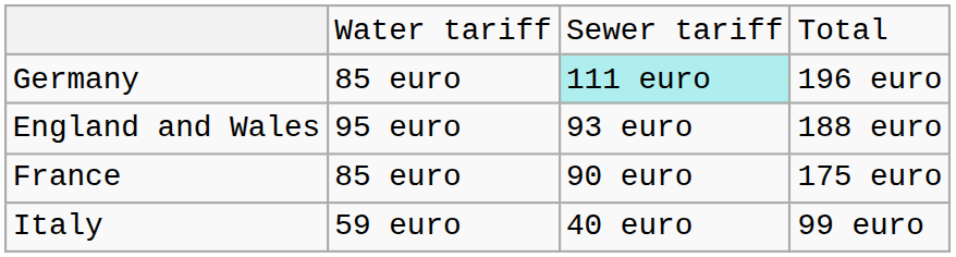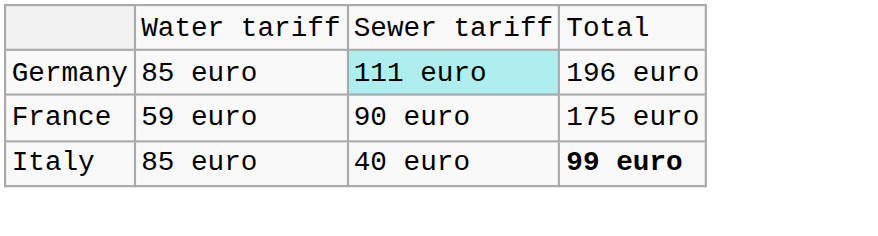- row: England and Wales | 95 euro | 93 euro | 188 euro
France | column 2: 85 euro -> 59 euro
Italy | column 2: 59 euro -> 85 euro
Italy | column 4: normal -> bold
